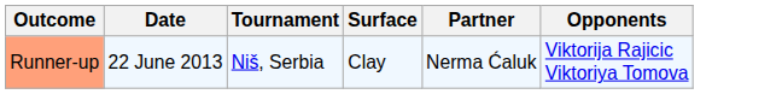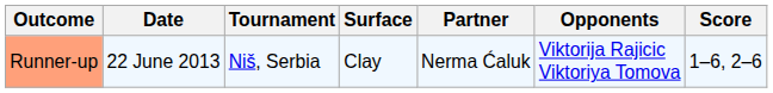+ column: Score | 1–6, 2–6
